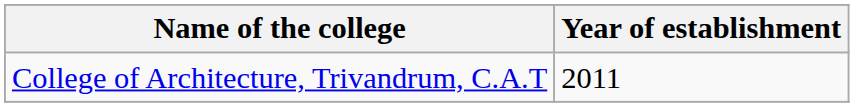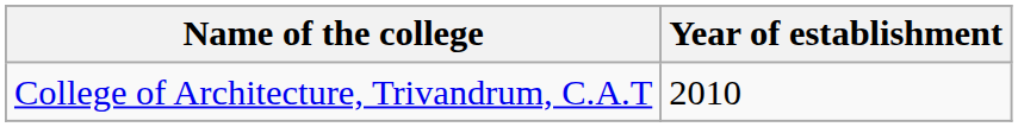College of Architecture, Trivandrum, C.A.T | Year of establishment: 2011 -> 2010
